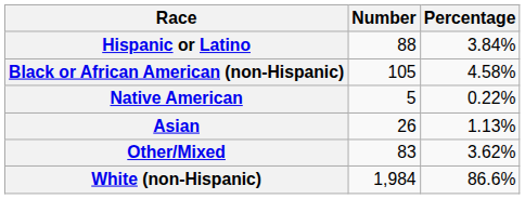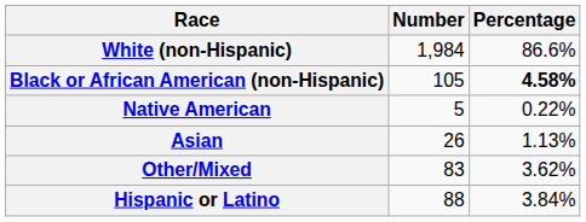rows swapped: White (non-Hispanic) <-> Hispanic or Latino
Black or African American (non-Hispanic) | Percentage: normal -> bold
